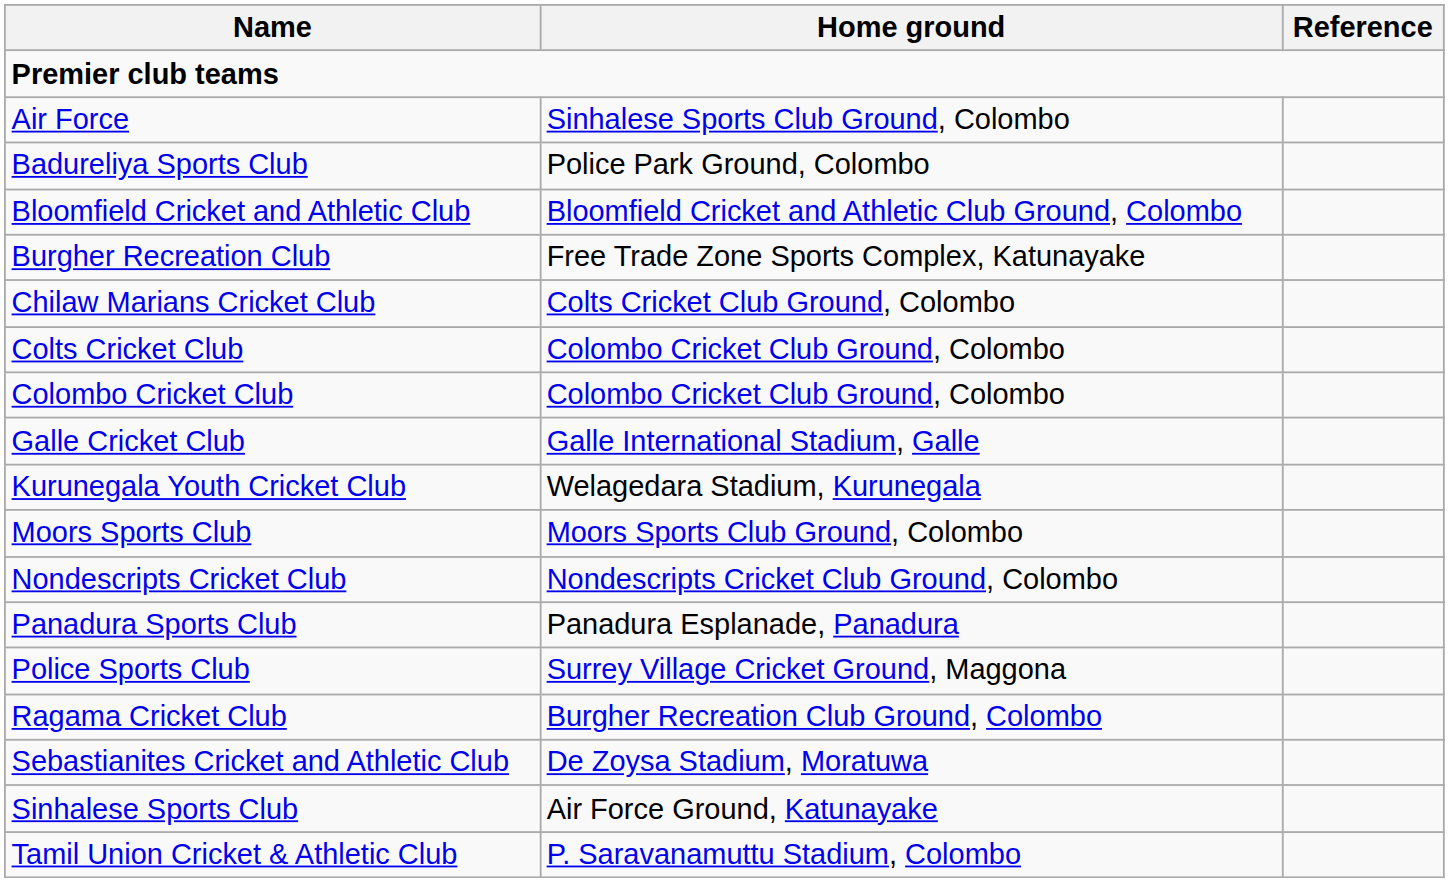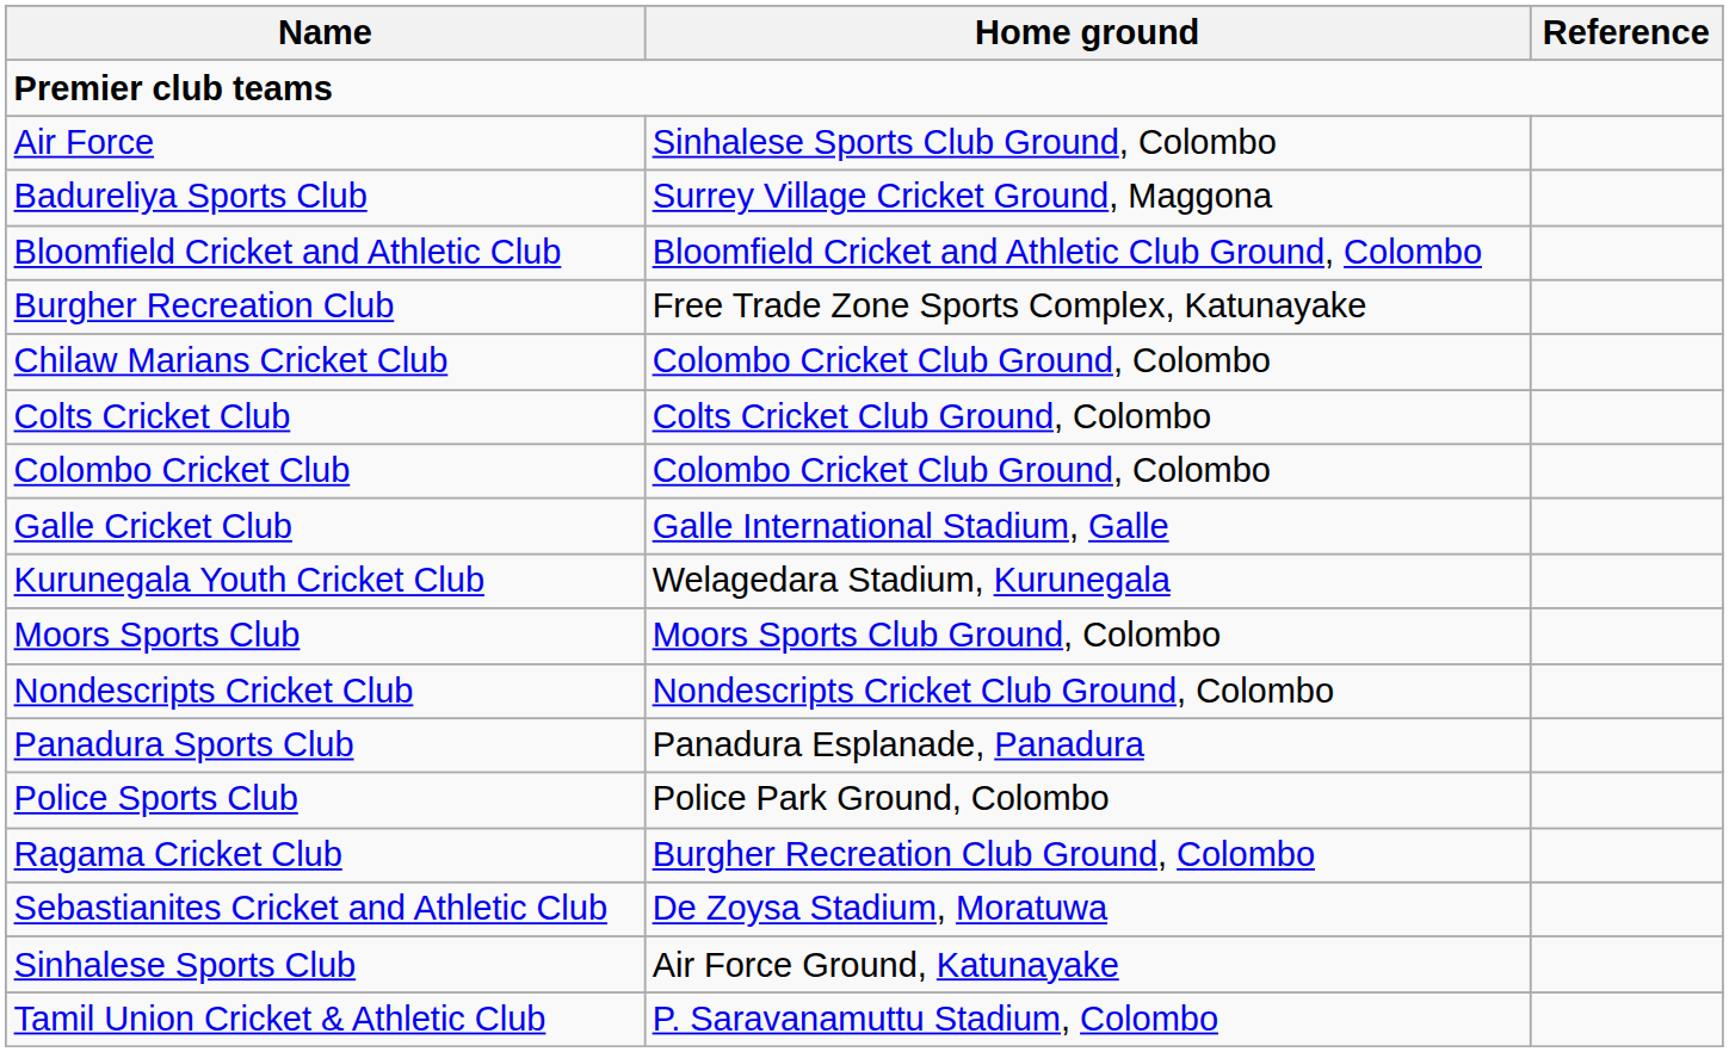Badureliya Sports Club | Home ground: Police Park Ground, Colombo -> Surrey Village Cricket Ground, Maggona
Chilaw Marians Cricket Club | Home ground: Colts Cricket Club Ground, Colombo -> Colombo Cricket Club Ground, Colombo
Colts Cricket Club | Home ground: Colombo Cricket Club Ground, Colombo -> Colts Cricket Club Ground, Colombo
Police Sports Club | Home ground: Surrey Village Cricket Ground, Maggona -> Police Park Ground, Colombo
